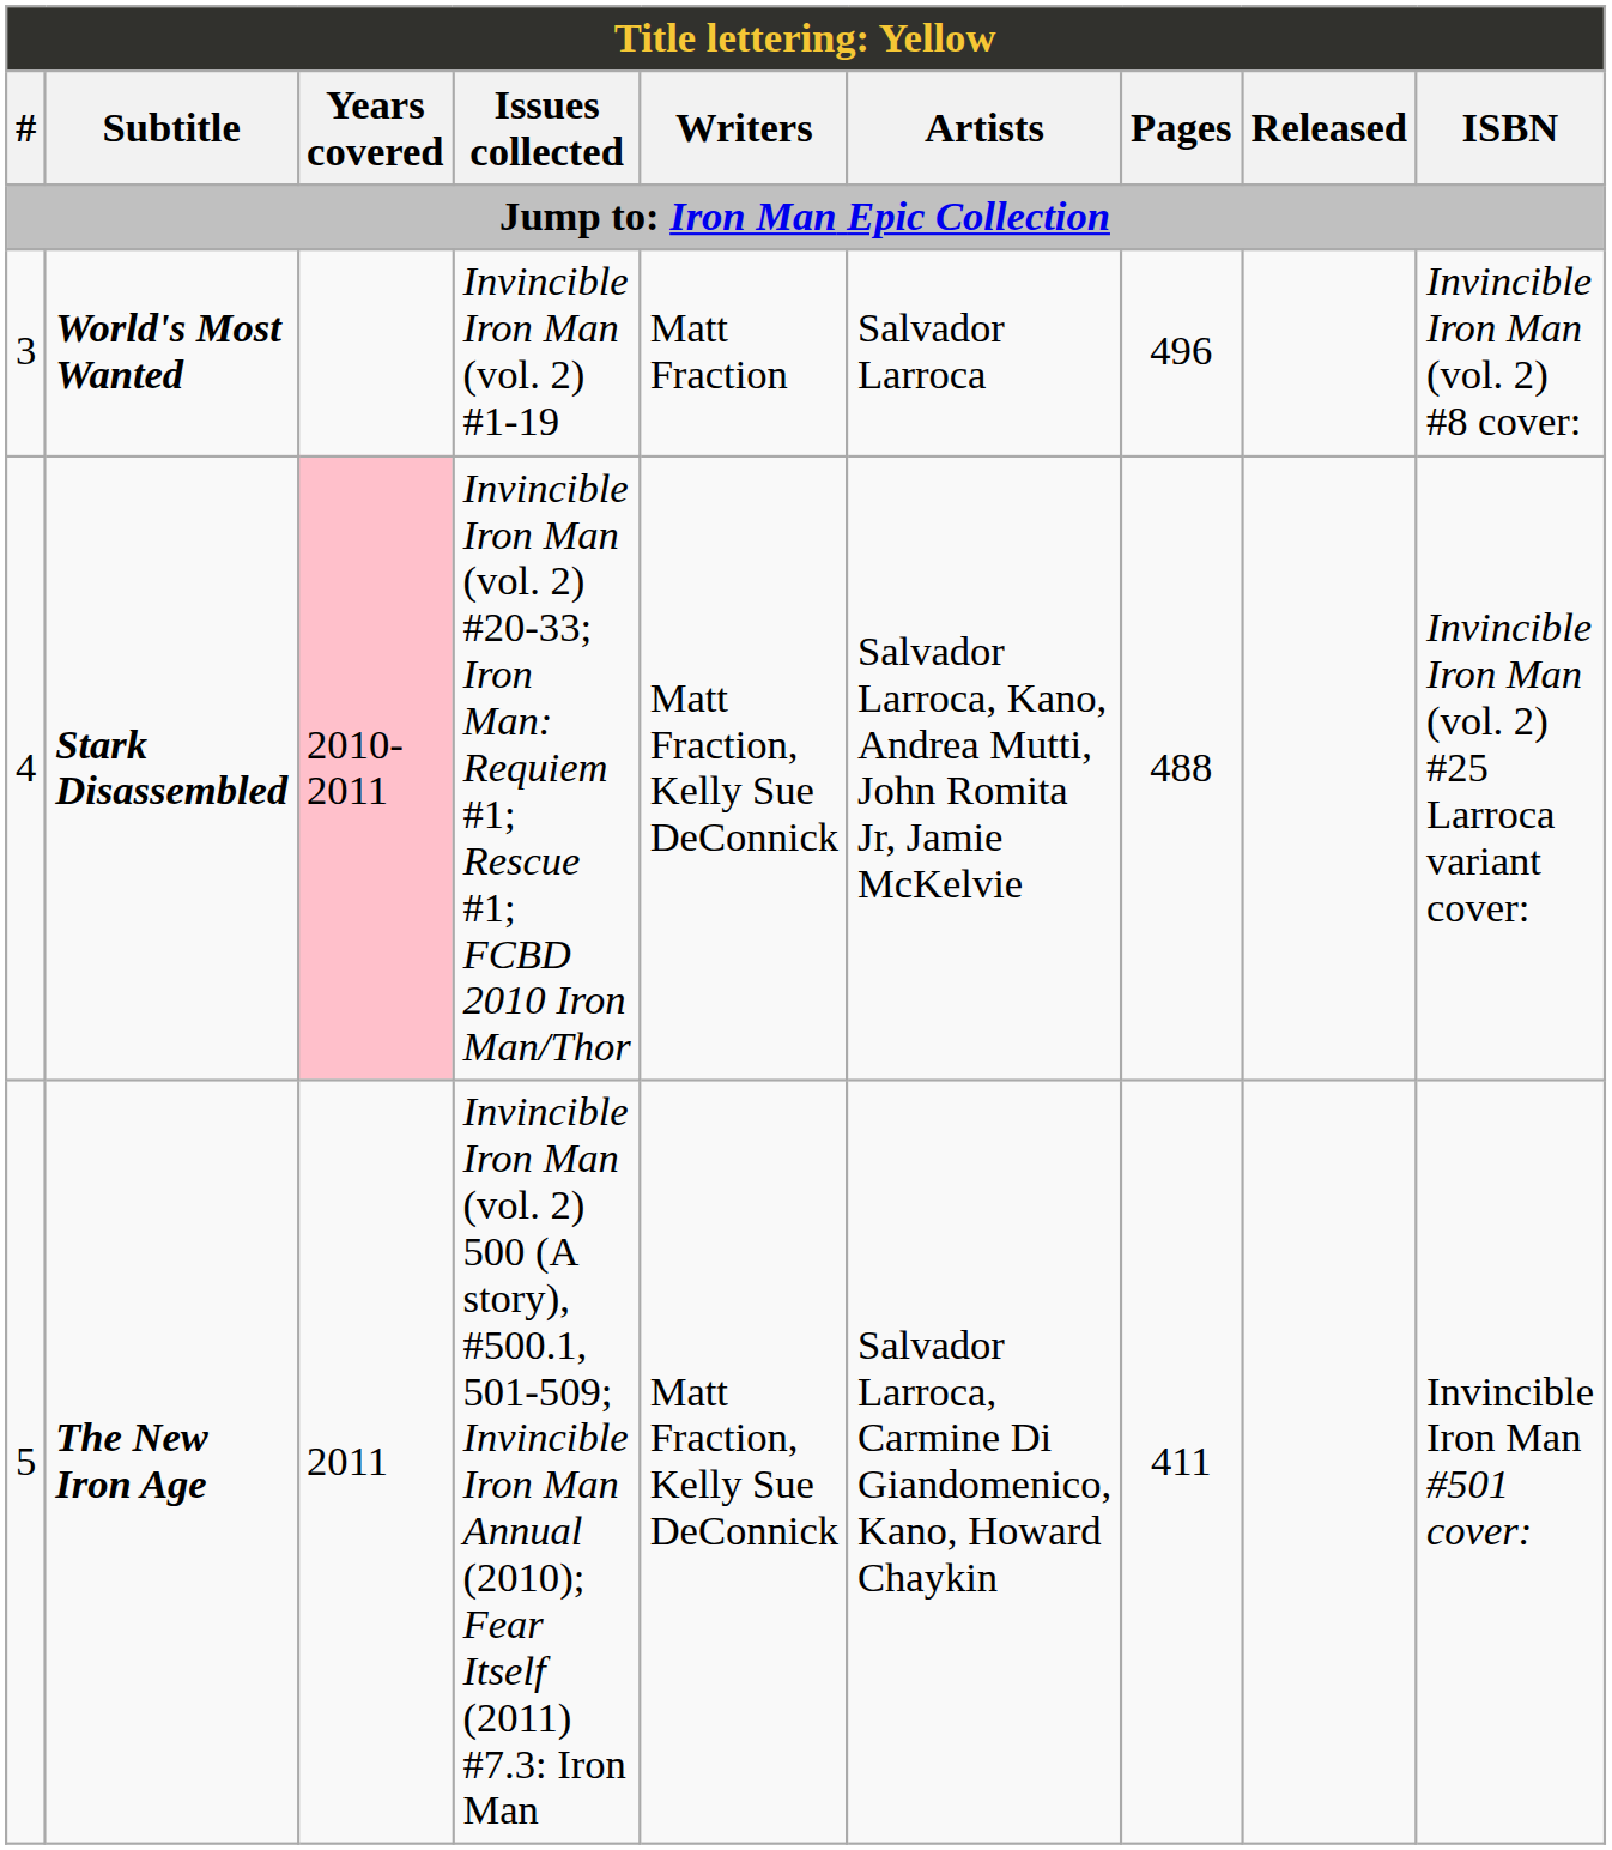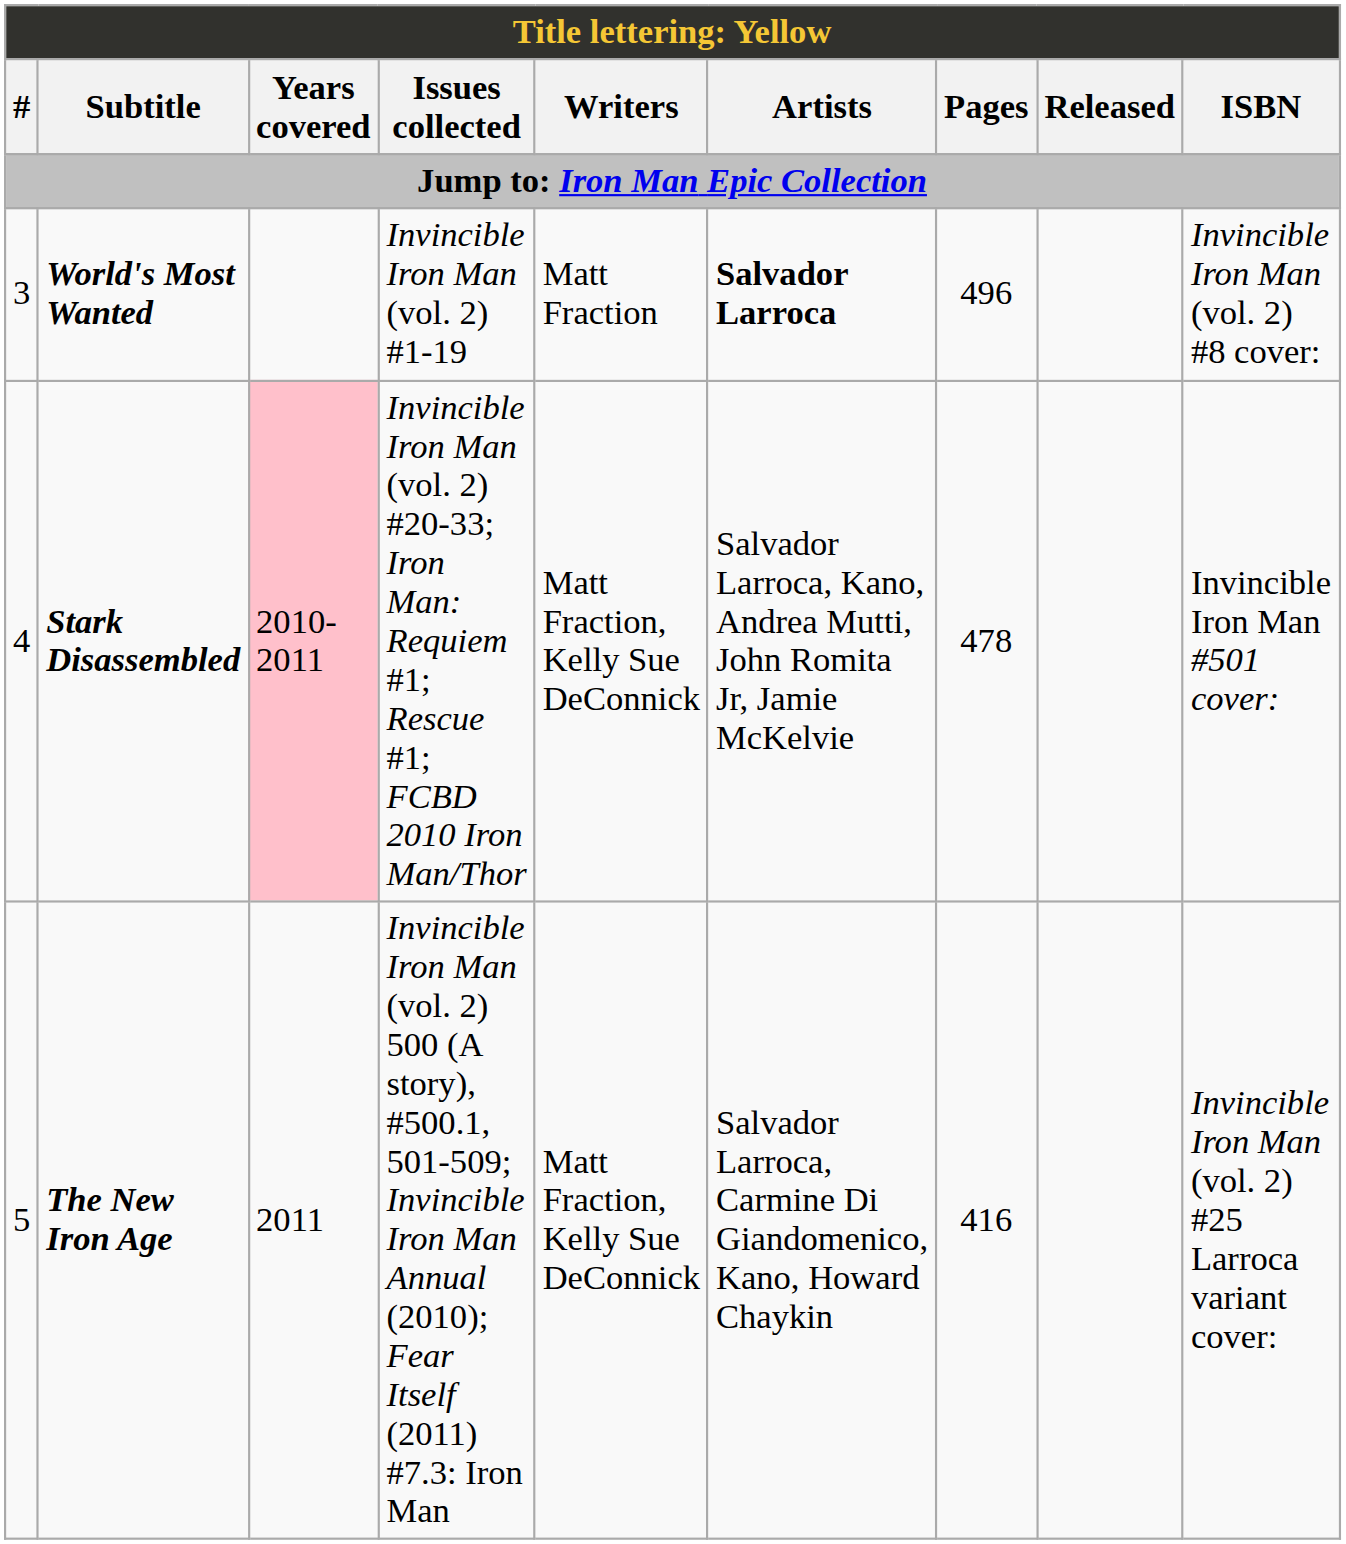World's Most Wanted | Artists: normal -> bold
Stark Disassembled | Pages: 488 -> 478
Stark Disassembled | ISBN: Invincible Iron Man (vol. 2) #25 Larroca variant cover: -> Invincible Iron Man #501 cover:
The New Iron Age | Pages: 411 -> 416
The New Iron Age | ISBN: Invincible Iron Man #501 cover: -> Invincible Iron Man (vol. 2) #25 Larroca variant cover:
